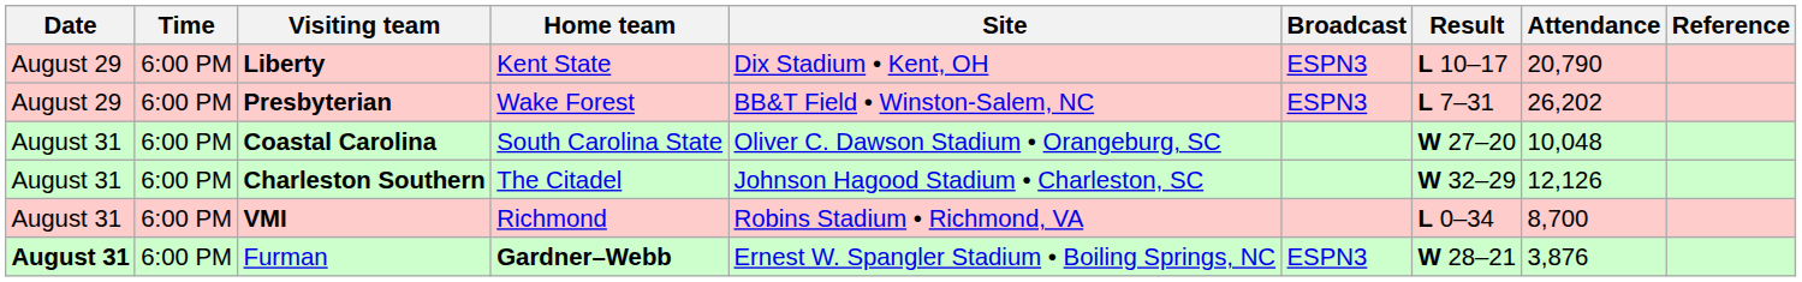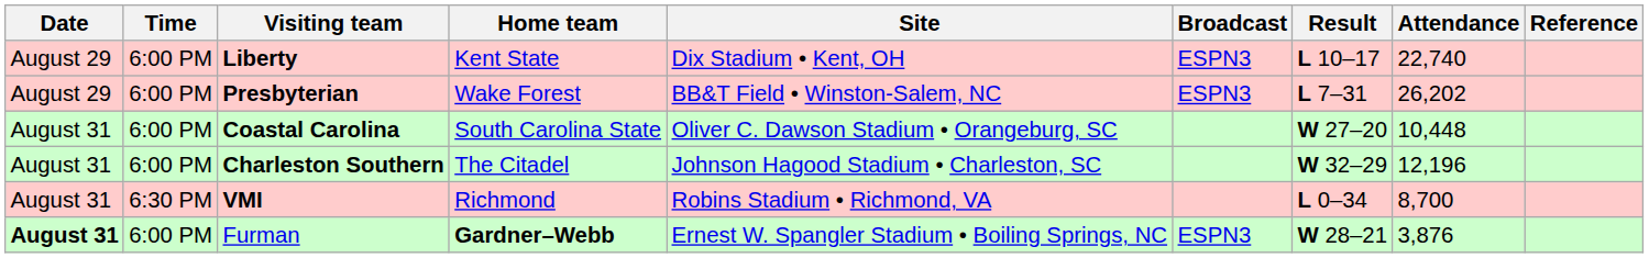Liberty | Attendance: 20,790 -> 22,740
Coastal Carolina | Attendance: 10,048 -> 10,448
Charleston Southern | Attendance: 12,126 -> 12,196
VMI | Time: 6:00 PM -> 6:30 PM
